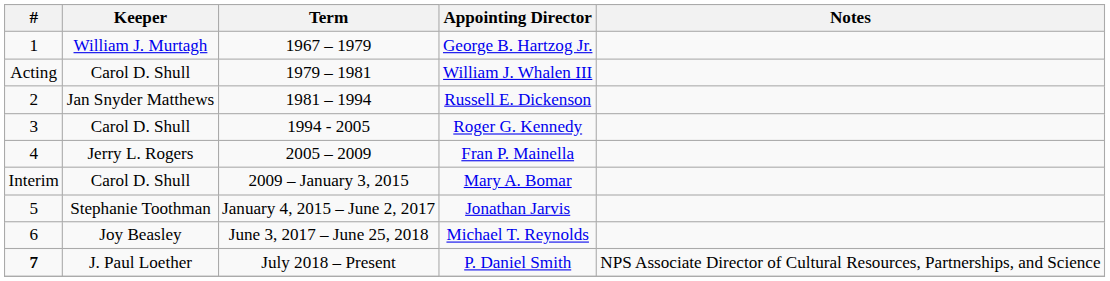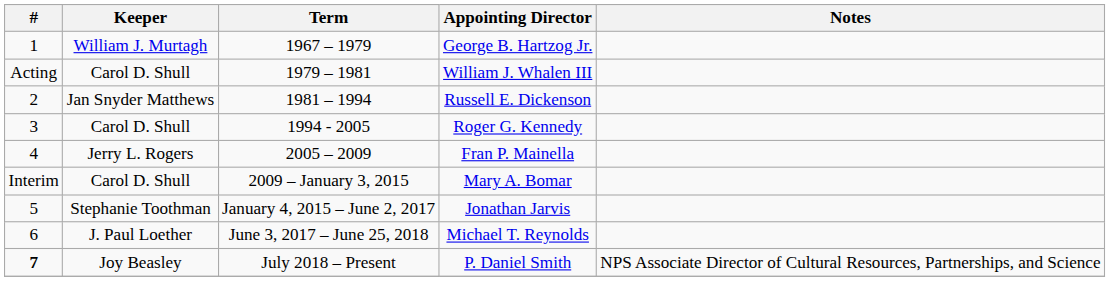Michael T. Reynolds | Keeper: Joy Beasley -> J. Paul Loether
P. Daniel Smith | Keeper: J. Paul Loether -> Joy Beasley
